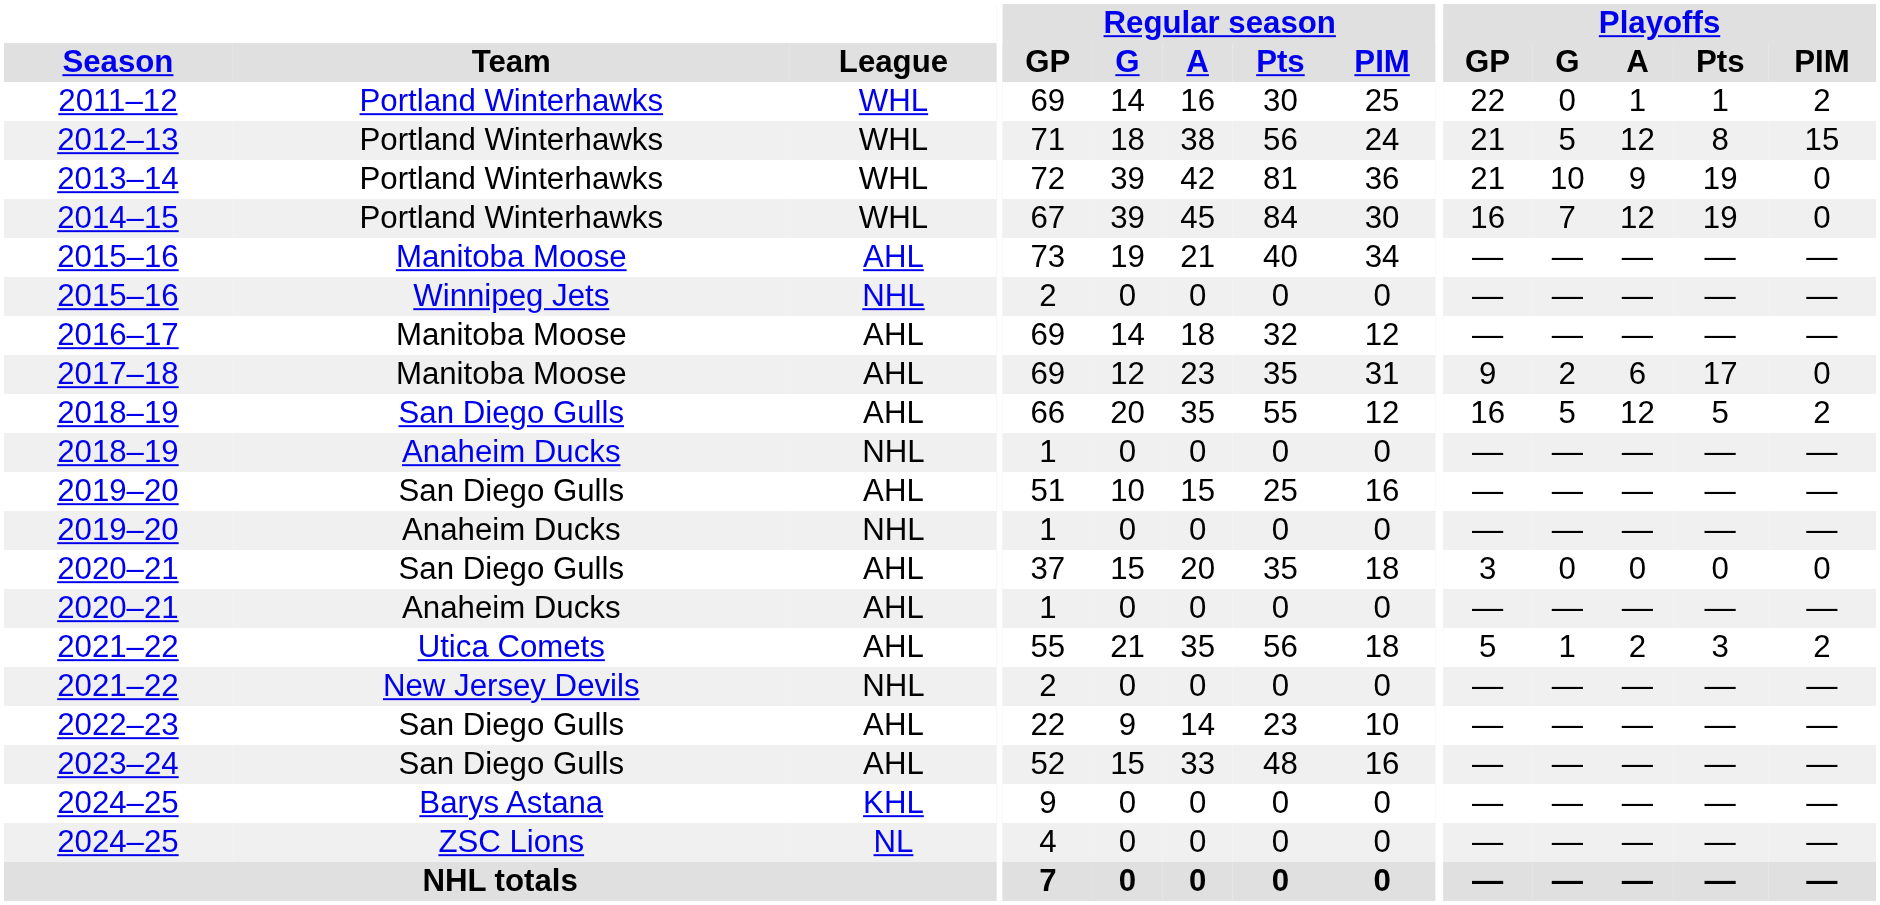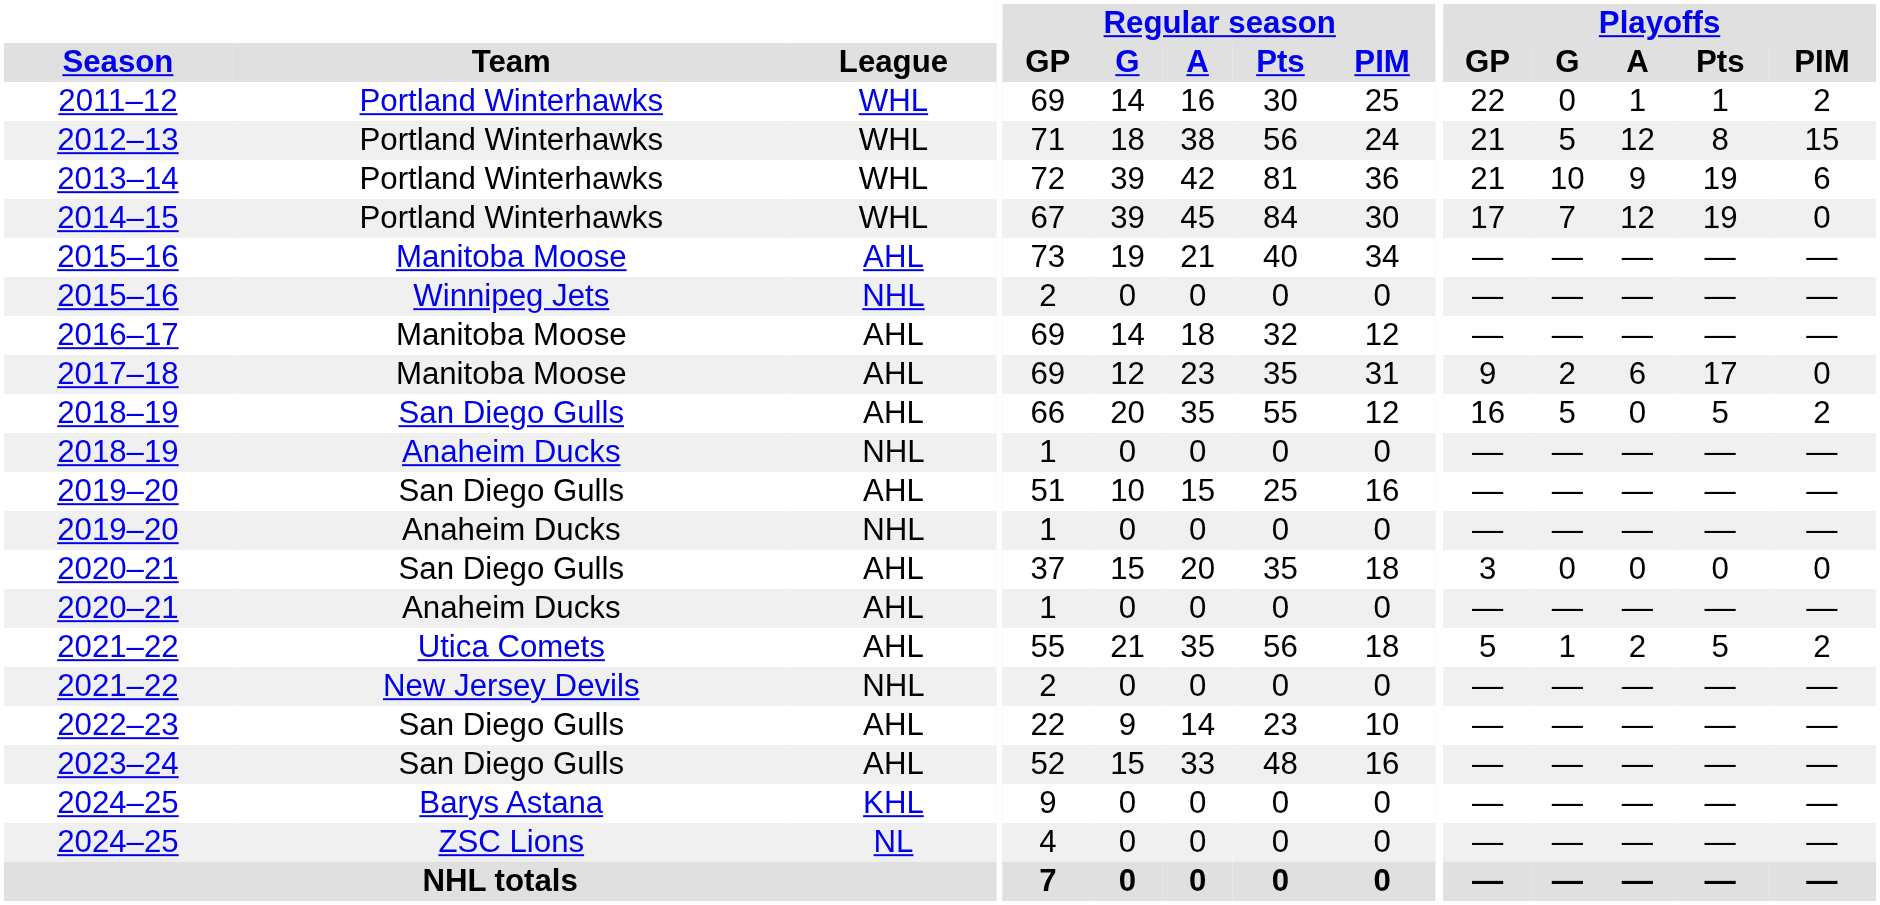2013–14 | Playoffs / PIM: 0 -> 6
2014–15 | Playoffs / GP: 16 -> 17
2018–19 / San Diego Gulls | Playoffs / A: 12 -> 0
2021–22 / Utica Comets | Playoffs / Pts: 3 -> 5
